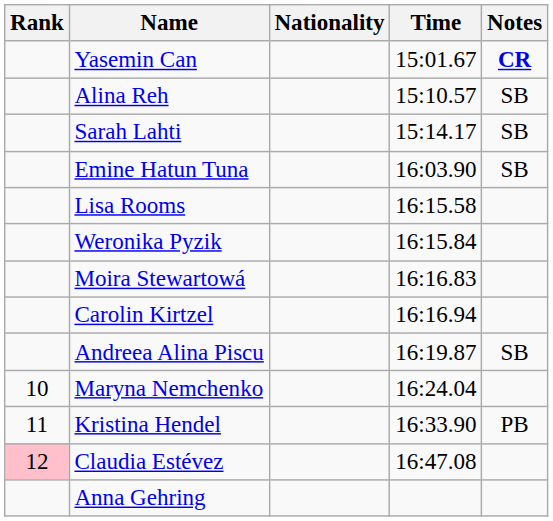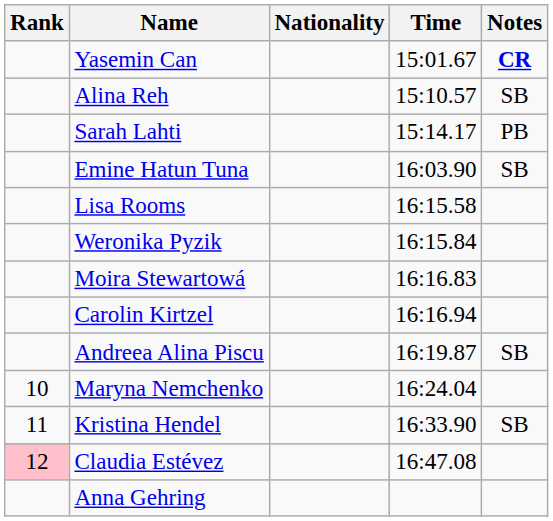Sarah Lahti | Notes: SB -> PB
Kristina Hendel | Notes: PB -> SB
